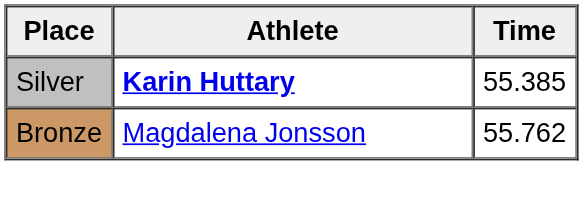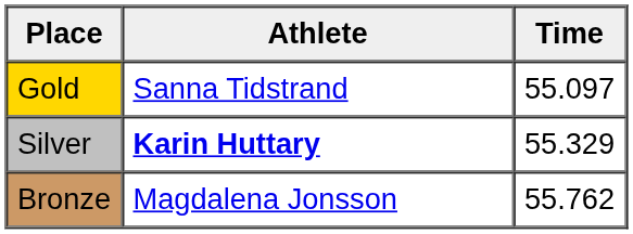+ row: Gold | Sanna Tidstrand | 55.097
Silver | Time: 55.385 -> 55.329
